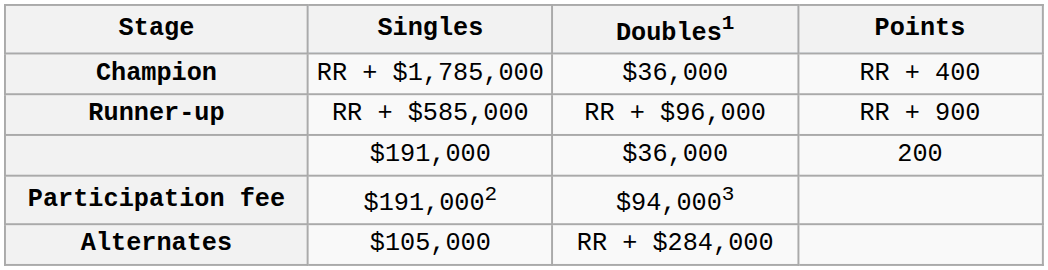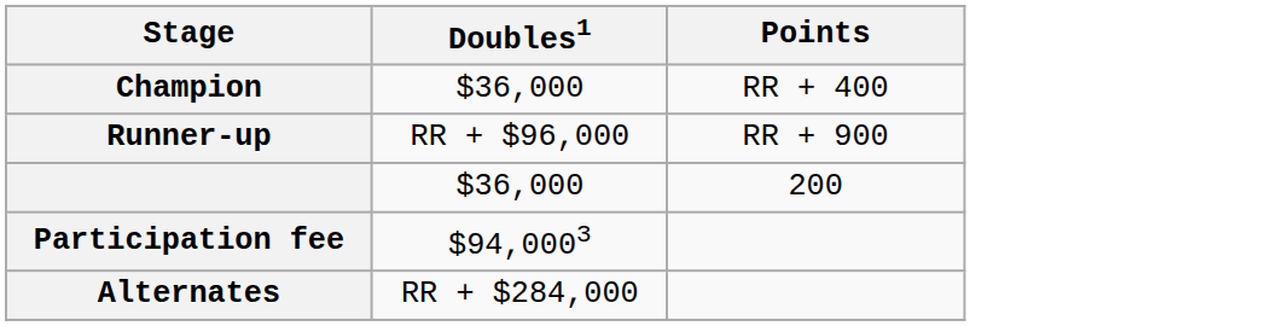- column: Singles | RR + $1,785,000 | RR + $585,000 | $191,000 | $191,0002 | $105,000
